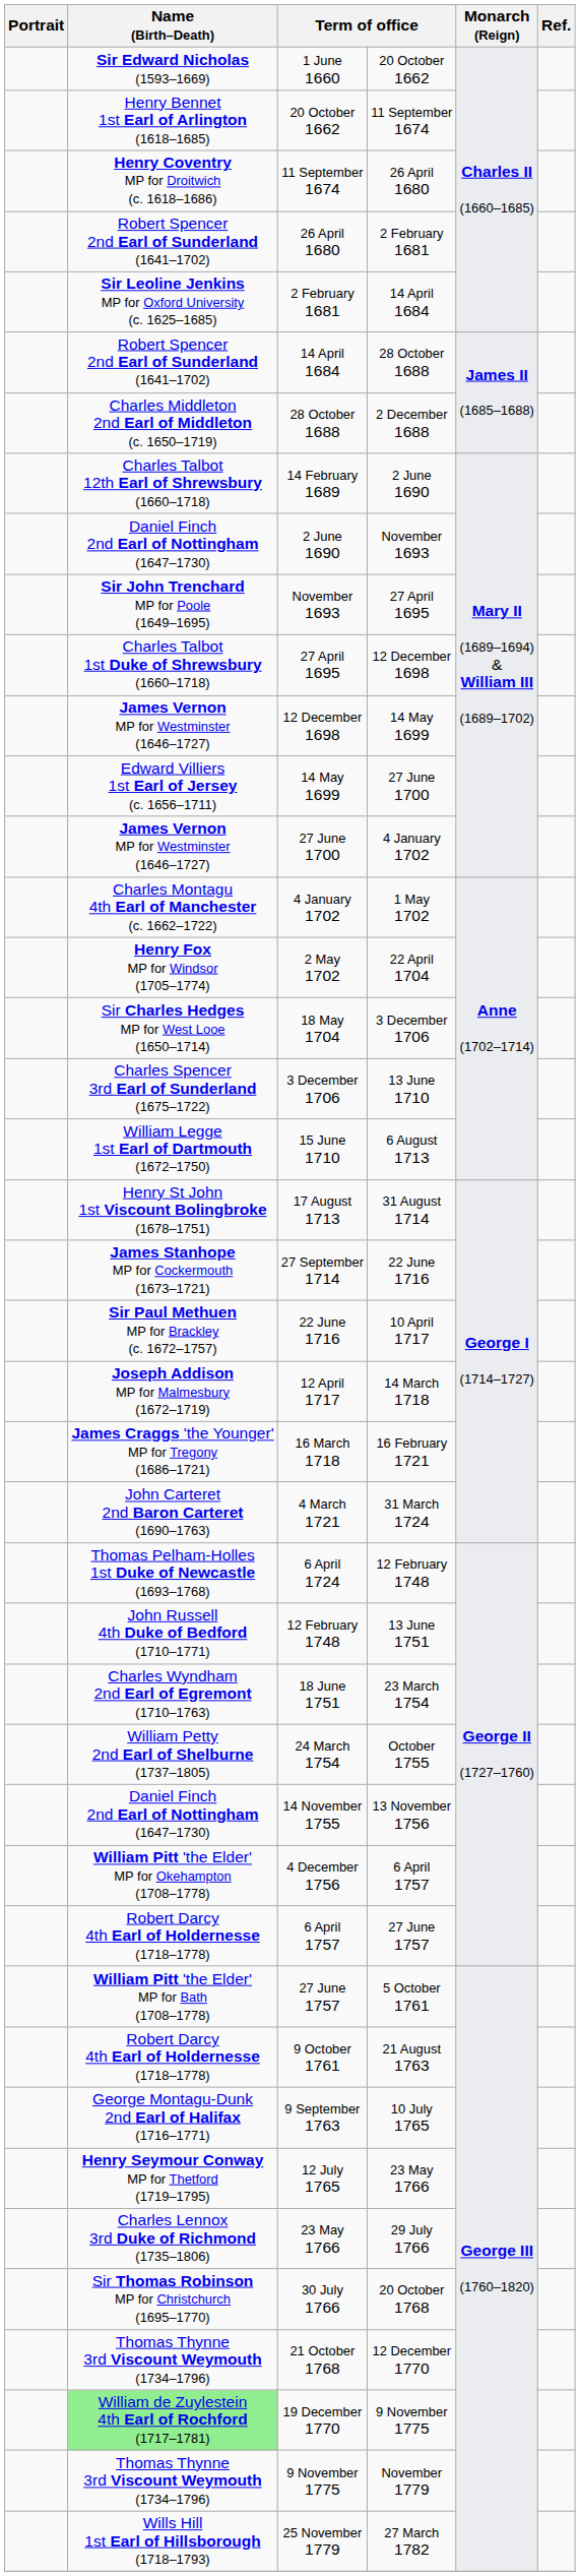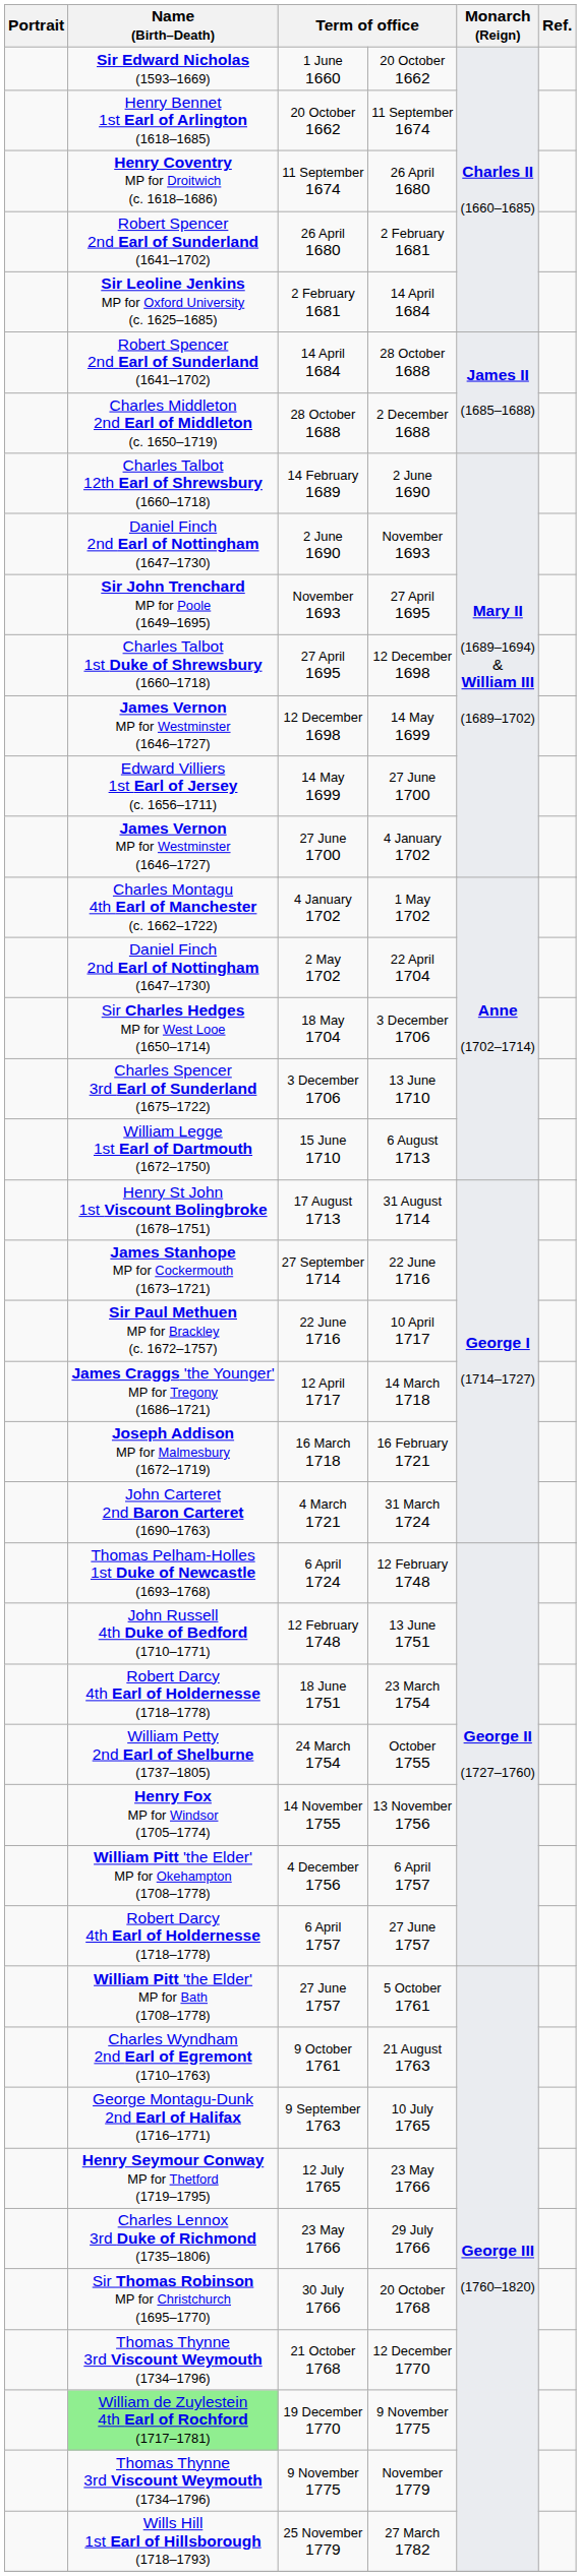2 May 1702 | Name (Birth–Death): Henry Fox MP for Windsor (1705–1774) -> Daniel Finch 2nd Earl of Nottingham (1647–1730)
12 April 1717 | Name (Birth–Death): Joseph Addison MP for Malmesbury (1672–1719) -> James Craggs 'the Younger' MP for Tregony (1686–1721)
16 March 1718 | Name (Birth–Death): James Craggs 'the Younger' MP for Tregony (1686–1721) -> Joseph Addison MP for Malmesbury (1672–1719)
18 June 1751 | Name (Birth–Death): Charles Wyndham 2nd Earl of Egremont (1710–1763) -> Robert Darcy 4th Earl of Holdernesse (1718–1778)
14 November 1755 | Name (Birth–Death): Daniel Finch 2nd Earl of Nottingham (1647–1730) -> Henry Fox MP for Windsor (1705–1774)
9 October 1761 | Name (Birth–Death): Robert Darcy 4th Earl of Holdernesse (1718–1778) -> Charles Wyndham 2nd Earl of Egremont (1710–1763)
